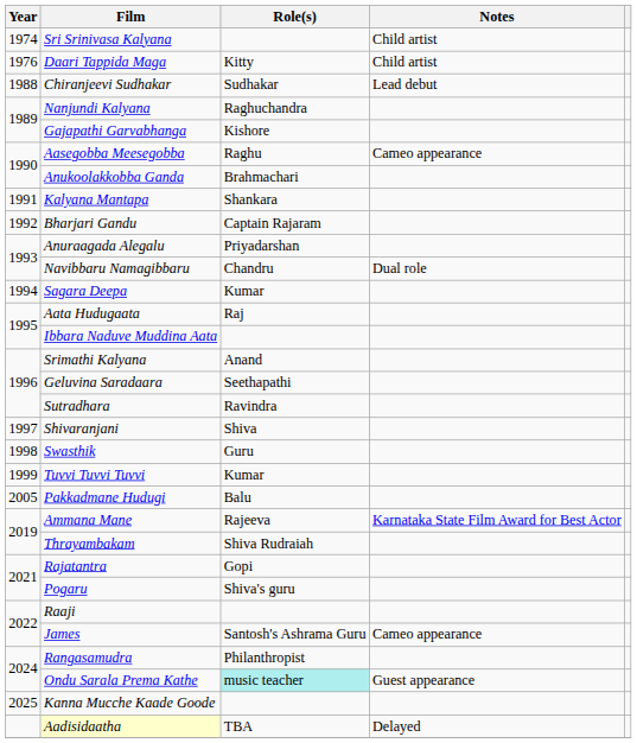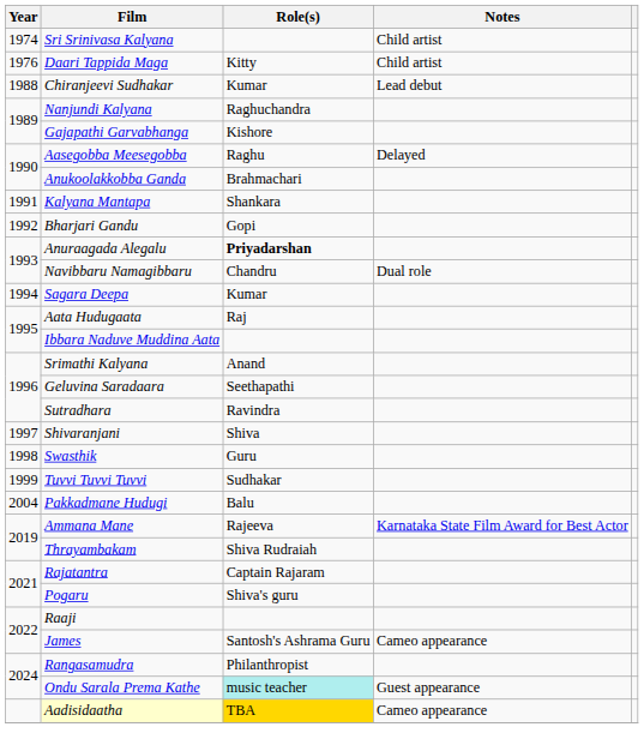Chiranjeevi Sudhakar | Role(s): Sudhakar -> Kumar
Aasegobba Meesegobba | Notes: Cameo appearance -> Delayed
Bharjari Gandu | Role(s): Captain Rajaram -> Gopi
Anuraagada Alegalu | Role(s): normal -> bold
Tuvvi Tuvvi Tuvvi | Role(s): Kumar -> Sudhakar
Pakkadmane Hudugi | Year: 2005 -> 2004
Rajatantra | Role(s): Gopi -> Captain Rajaram
- row: 2025 | Kanna Mucche Kaade Goode
Aadisidaatha | Role(s): no background -> gold background
Aadisidaatha | Notes: Delayed -> Cameo appearance
